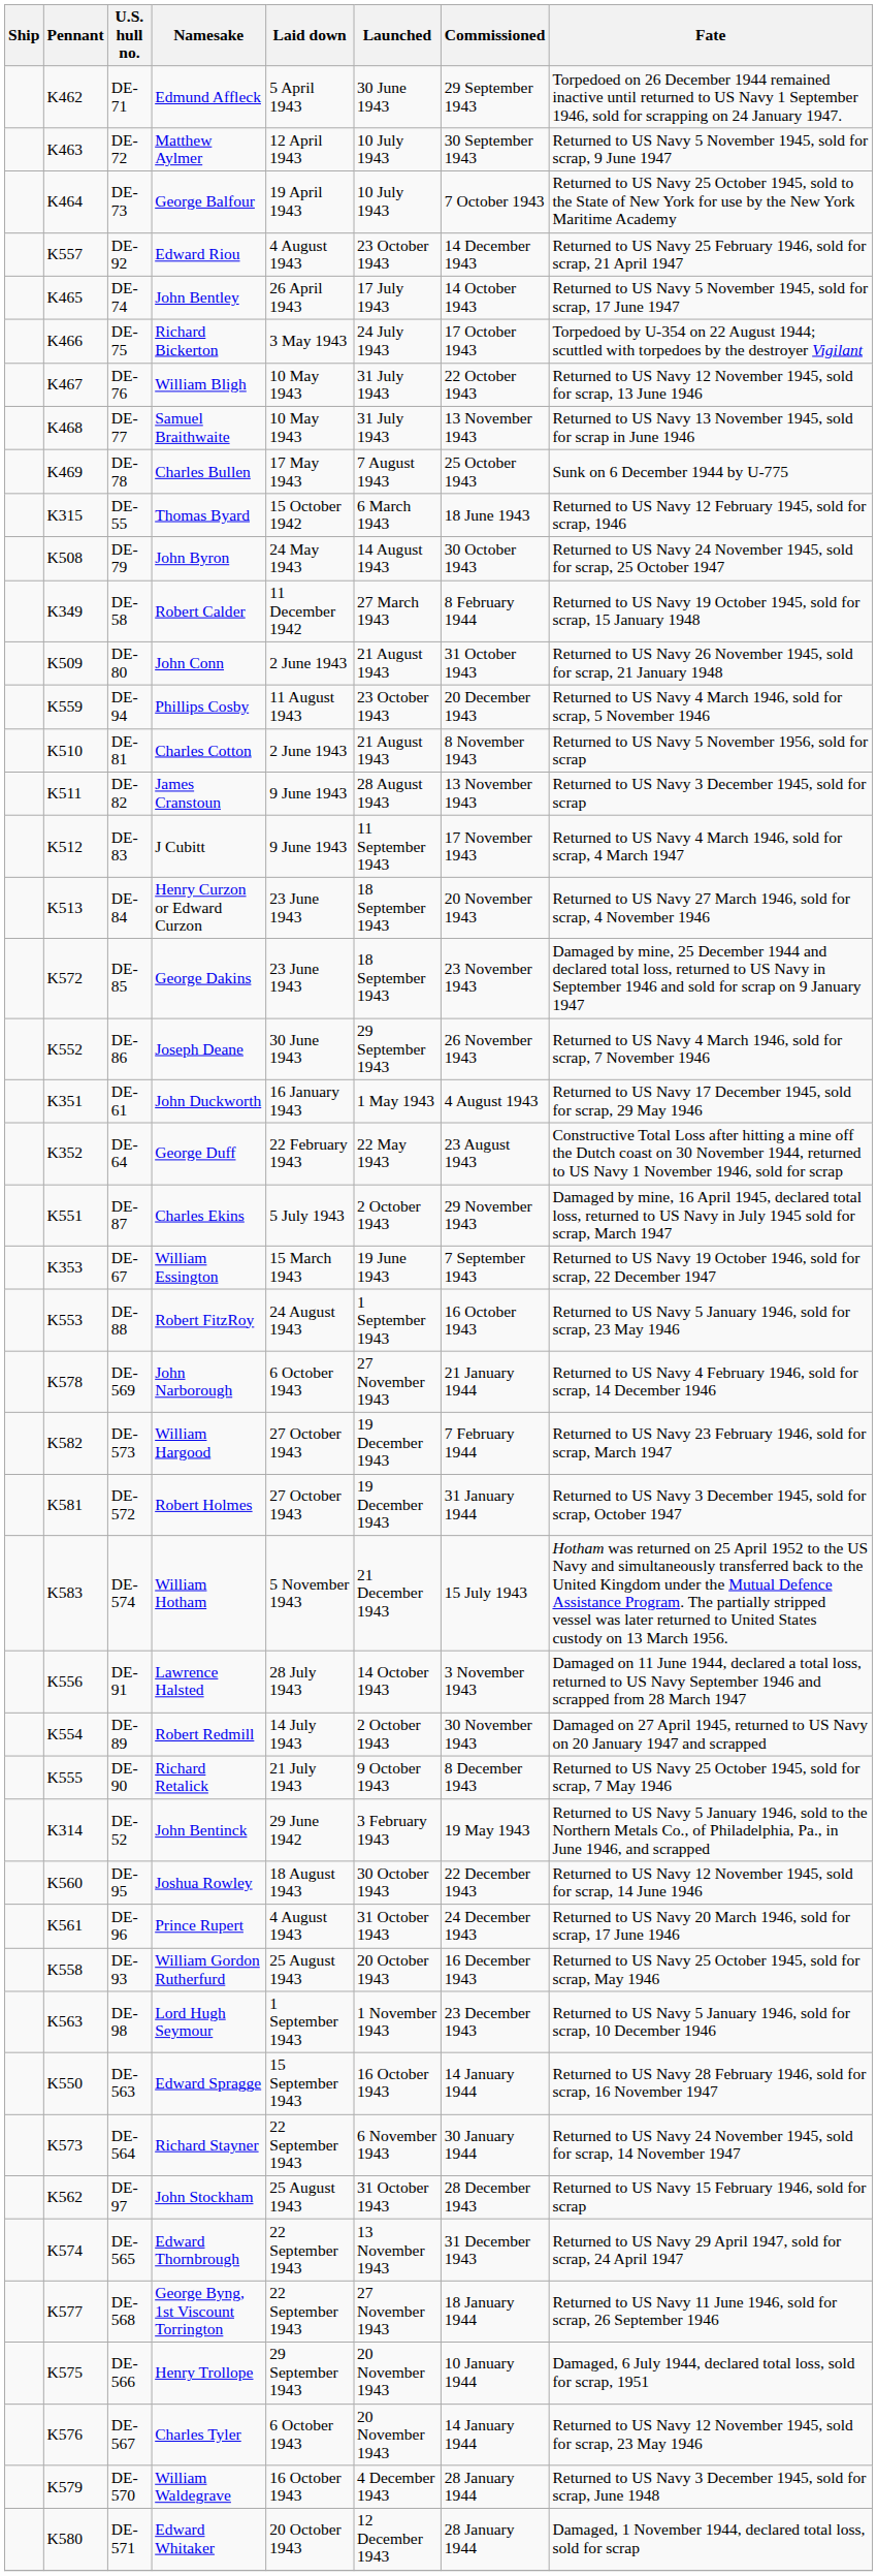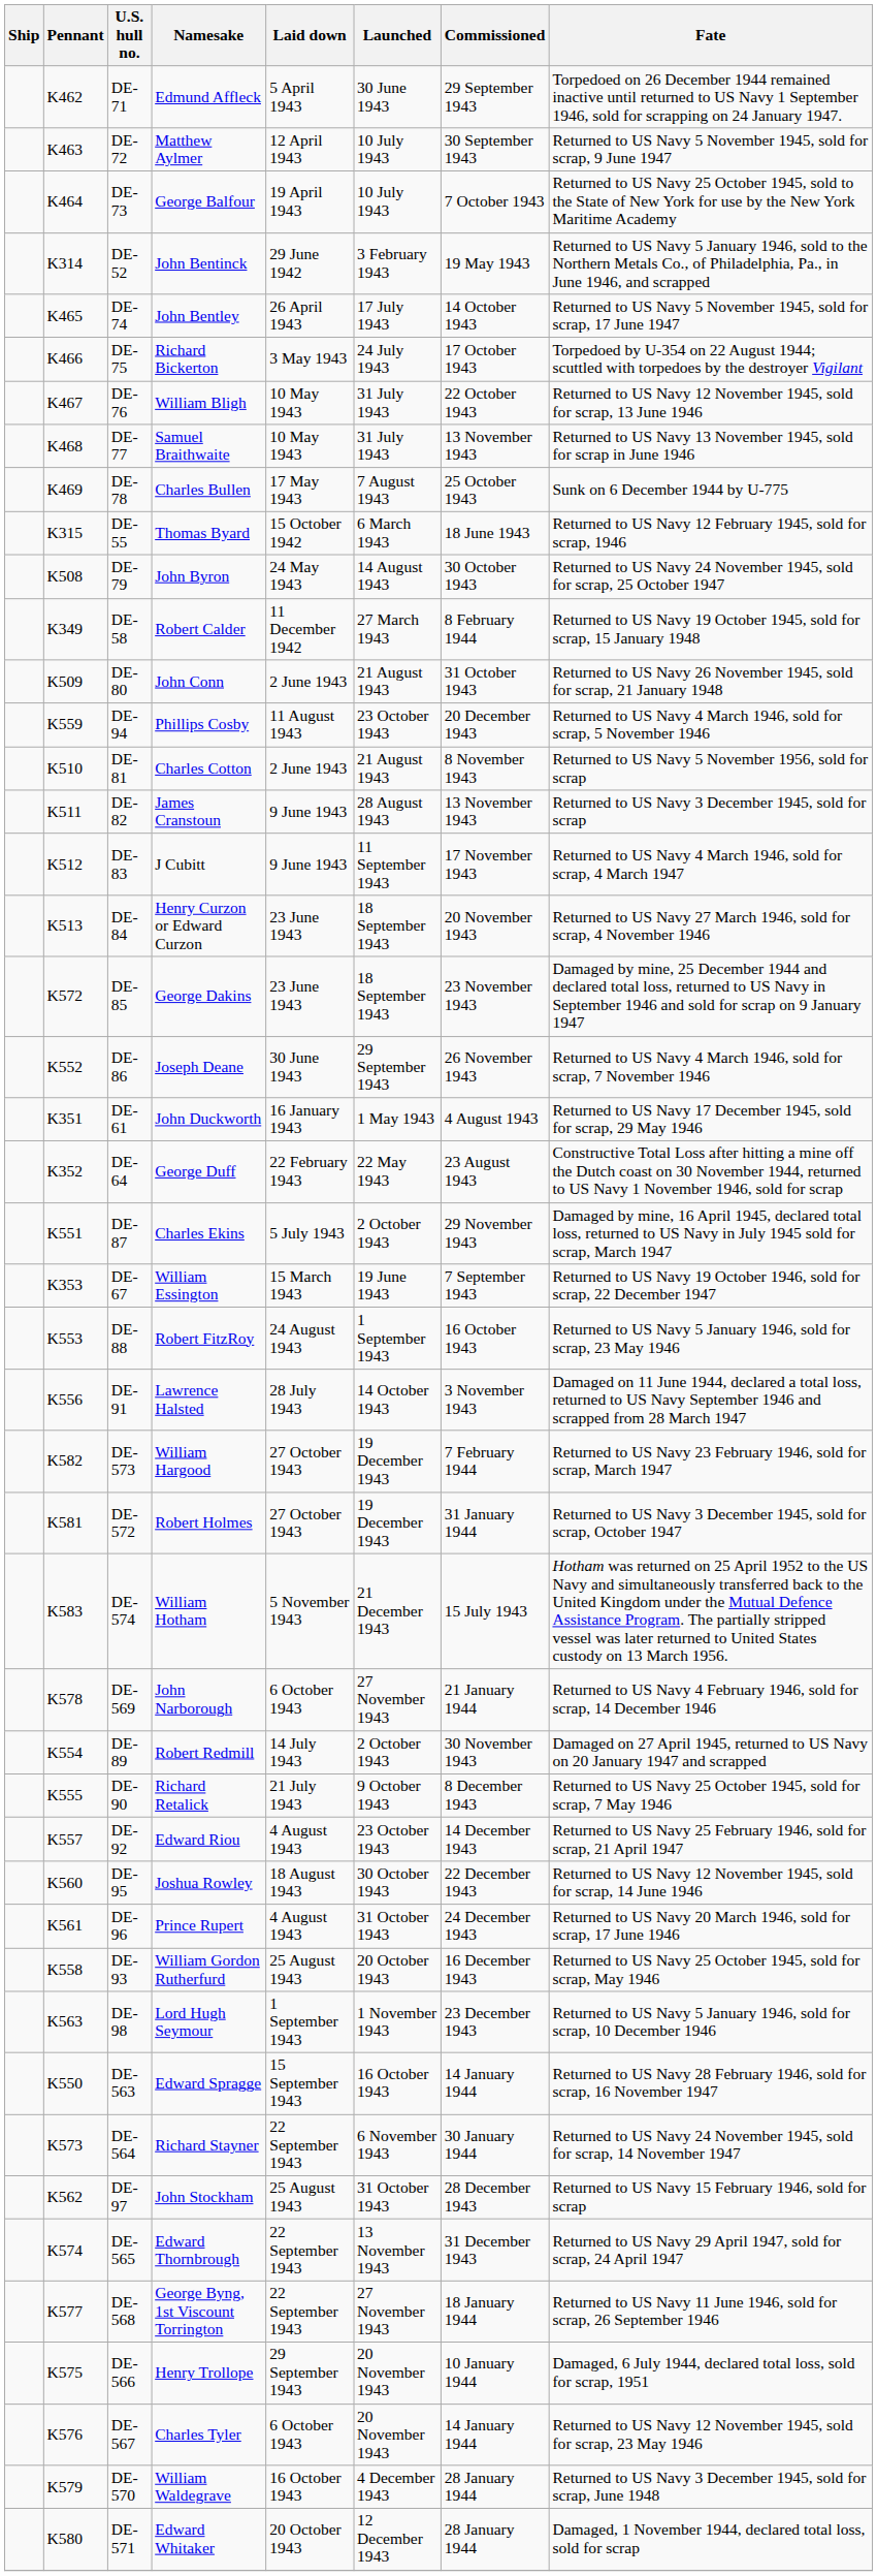rows swapped: DE-52 <-> DE-92
rows swapped: DE-91 <-> DE-569
